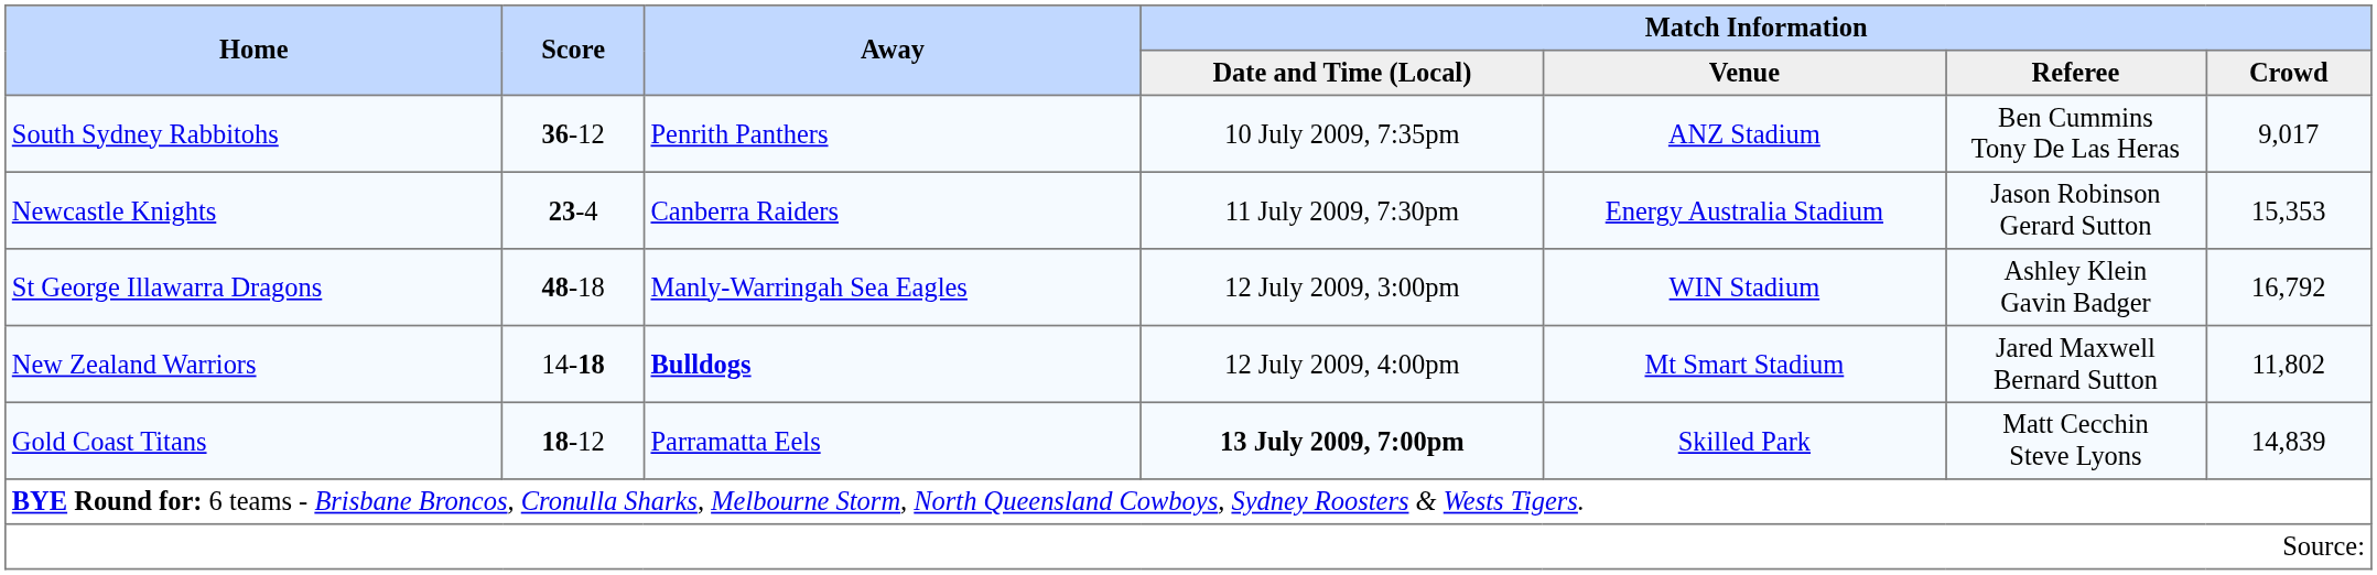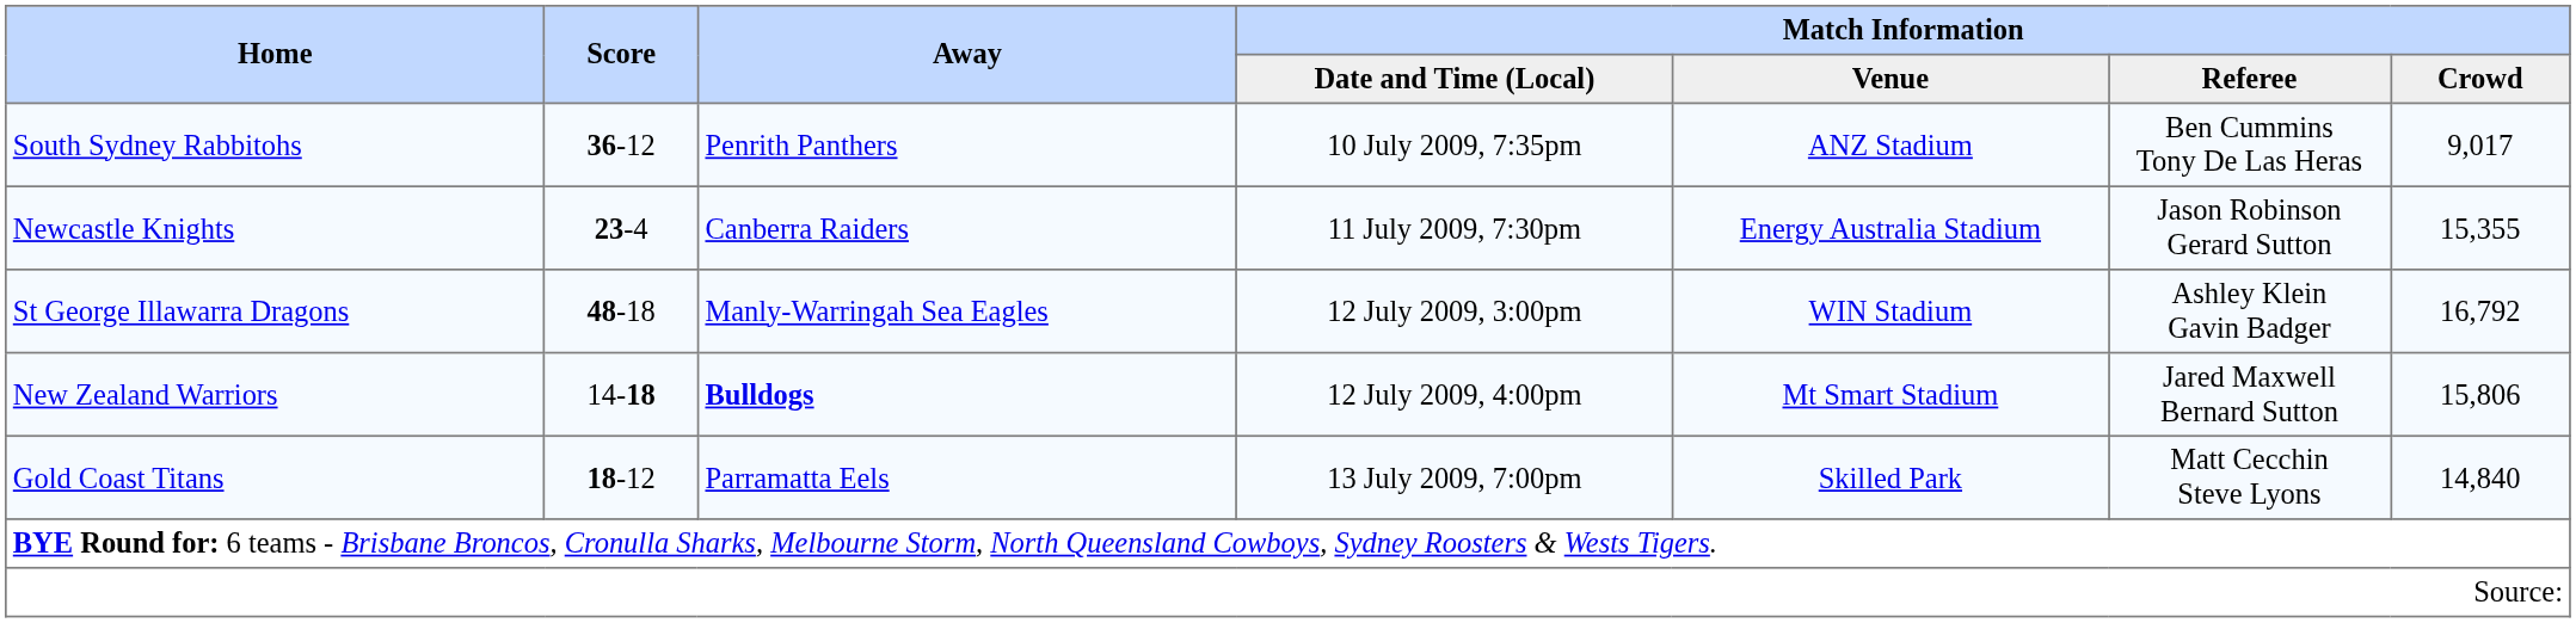Newcastle Knights | Match Information / Crowd: 15,353 -> 15,355
New Zealand Warriors | Match Information / Crowd: 11,802 -> 15,806
Gold Coast Titans | Match Information / Date and Time (Local): bold -> normal
Gold Coast Titans | Match Information / Crowd: 14,839 -> 14,840
